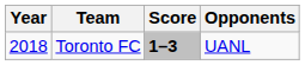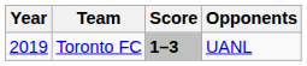Toronto FC | Year: 2018 -> 2019
